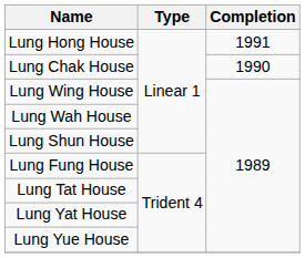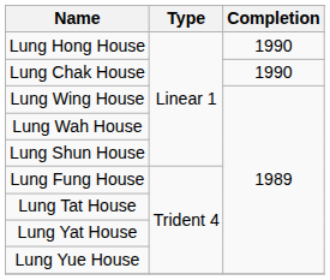Lung Hong House | Completion: 1991 -> 1990
